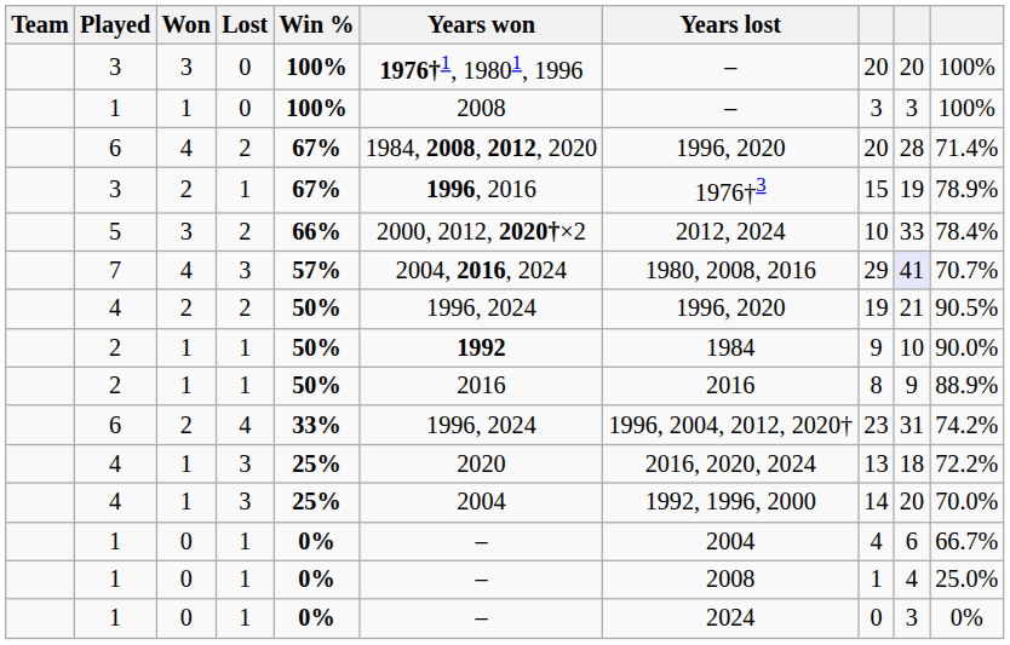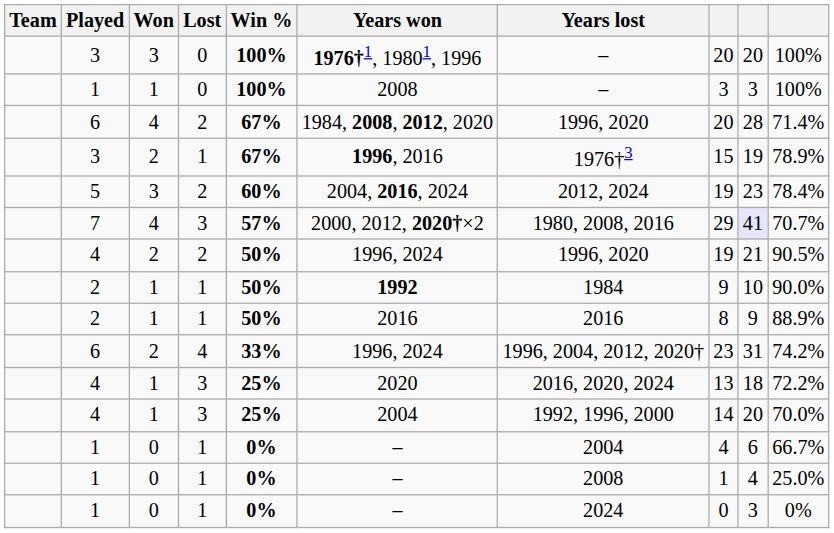5 | Win %: 66% -> 60%
5 | Years won: 2000, 2012, 2020†×2 -> 2004, 2016, 2024
5 | column 8: 10 -> 19
5 | column 9: 33 -> 23
7 | Years won: 2004, 2016, 2024 -> 2000, 2012, 2020†×2
